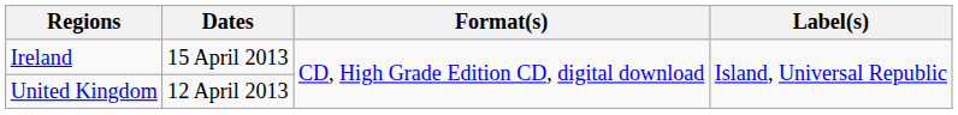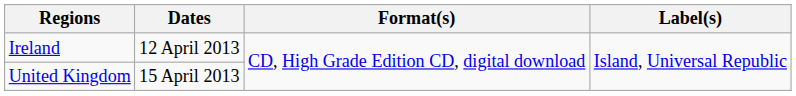Ireland | Dates: 15 April 2013 -> 12 April 2013
United Kingdom | Dates: 12 April 2013 -> 15 April 2013
